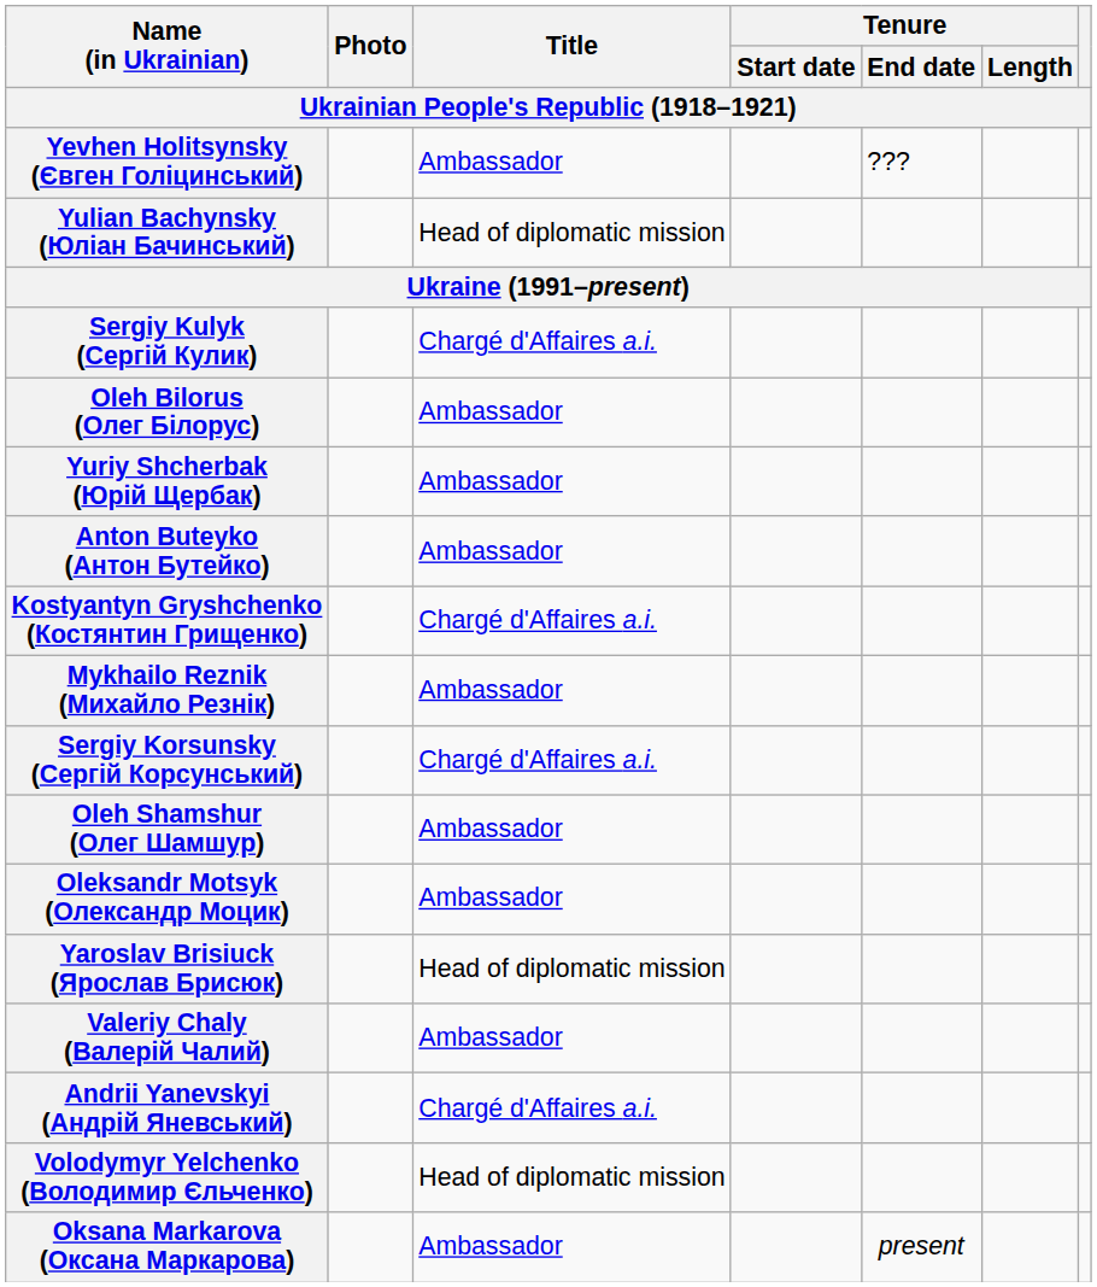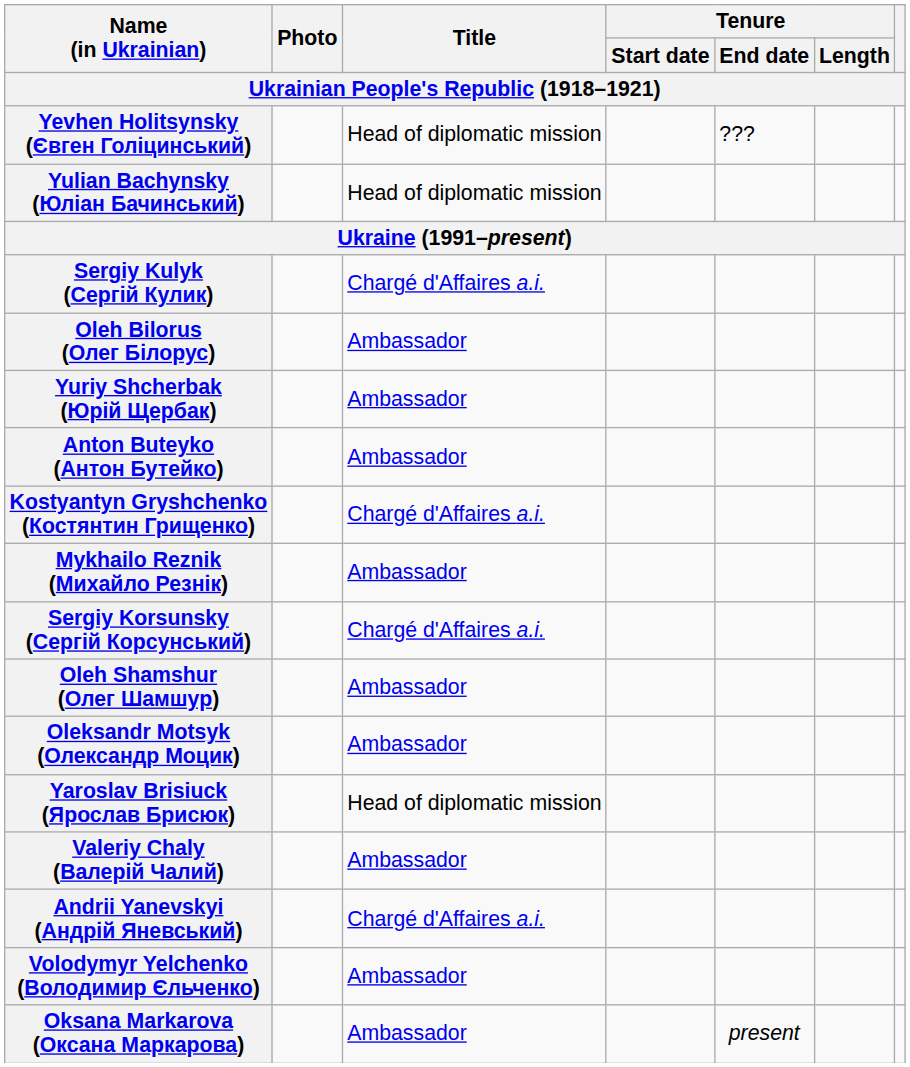Yevhen Holitsynsky (Євген Голіцинський) | Title: Ambassador -> Head of diplomatic mission
Volodymyr Yelchenko (Володимир Єльченко) | Title: Head of diplomatic mission -> Ambassador
